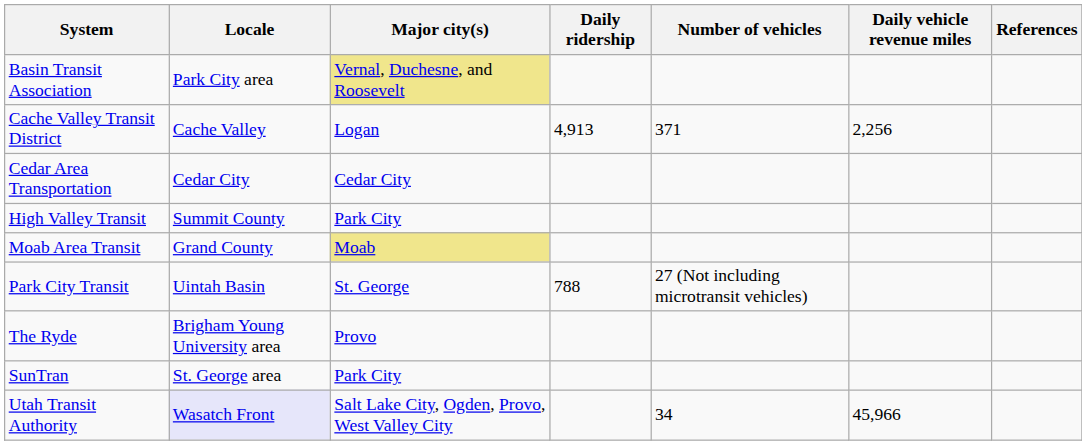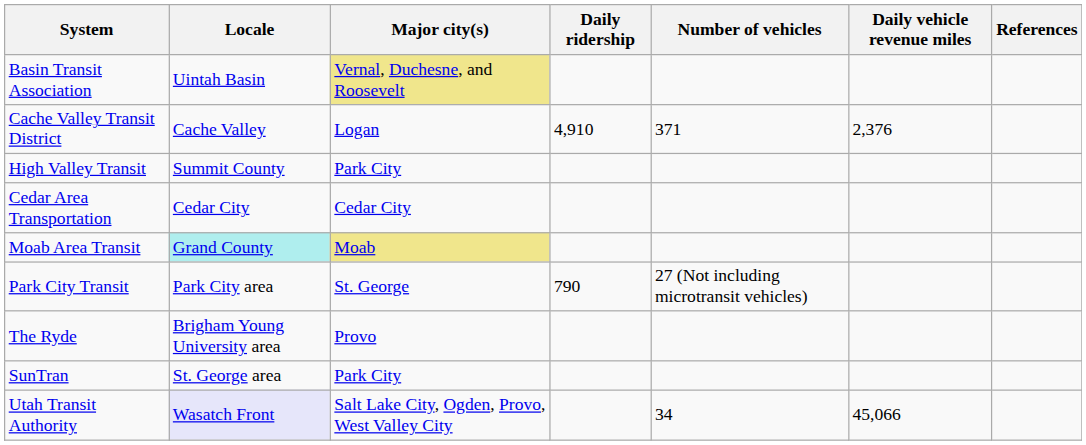Basin Transit Association | Locale: Park City area -> Uintah Basin
Cache Valley Transit District | Daily ridership: 4,913 -> 4,910
Cache Valley Transit District | Daily vehicle revenue miles: 2,256 -> 2,376
rows swapped: Cedar Area Transportation <-> High Valley Transit
Moab Area Transit | Locale: no background -> paleturquoise background
Park City Transit | Locale: Uintah Basin -> Park City area
Park City Transit | Daily ridership: 788 -> 790
Utah Transit Authority | Daily vehicle revenue miles: 45,966 -> 45,066
